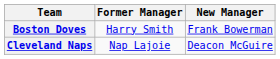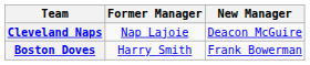rows swapped: Boston Doves <-> Cleveland Naps
